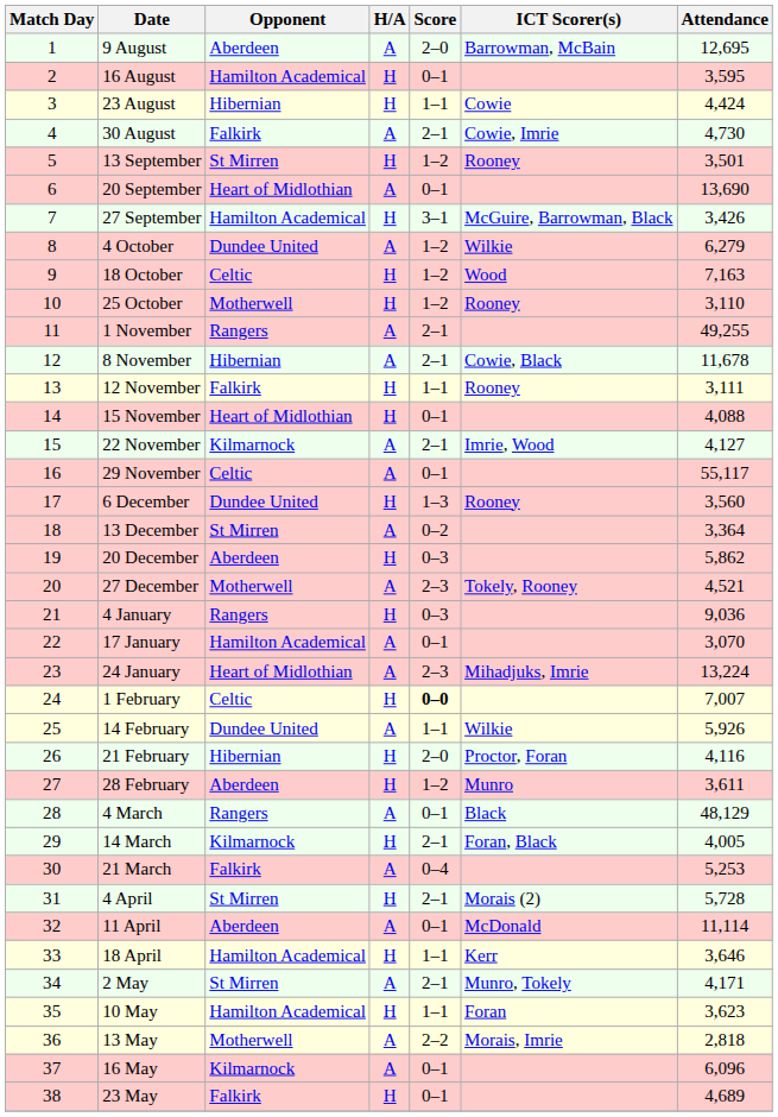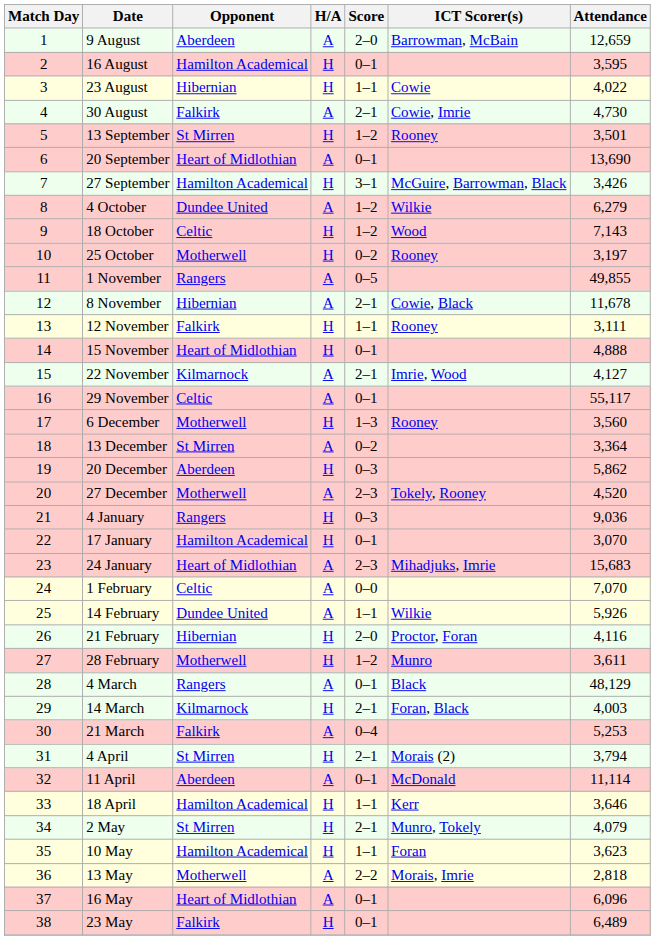9 August | Attendance: 12,695 -> 12,659
23 August | Attendance: 4,424 -> 4,022
18 October | Attendance: 7,163 -> 7,143
25 October | Score: 1–2 -> 0–2
25 October | Attendance: 3,110 -> 3,197
1 November | Score: 2–1 -> 0–5
1 November | Attendance: 49,255 -> 49,855
15 November | Attendance: 4,088 -> 4,888
6 December | Opponent: Dundee United -> Motherwell
27 December | Attendance: 4,521 -> 4,520
17 January | H/A: A -> H
24 January | Attendance: 13,224 -> 15,683
1 February | H/A: H -> A
1 February | Score: bold -> normal
1 February | Attendance: 7,007 -> 7,070
28 February | Opponent: Aberdeen -> Motherwell
14 March | Attendance: 4,005 -> 4,003
4 April | Attendance: 5,728 -> 3,794
2 May | H/A: A -> H
2 May | Attendance: 4,171 -> 4,079
16 May | Opponent: Kilmarnock -> Heart of Midlothian
23 May | Attendance: 4,689 -> 6,489
